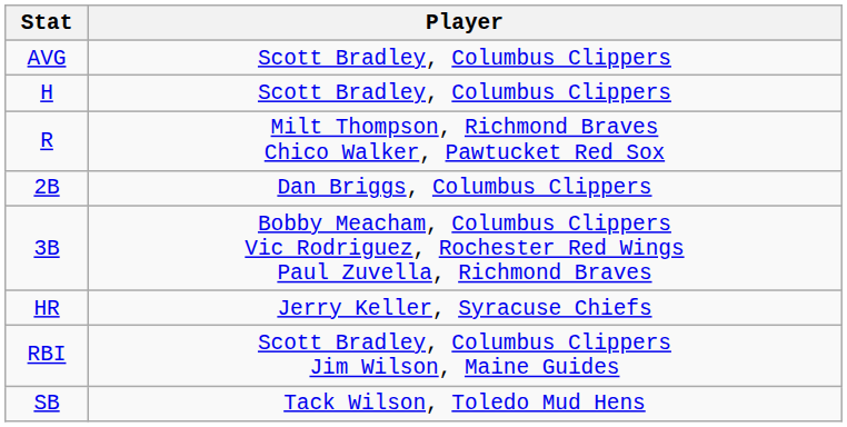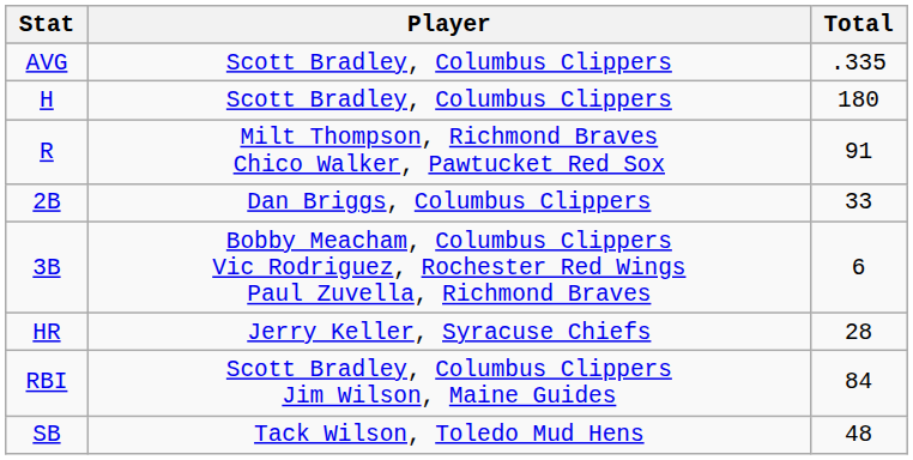+ column: Total | .335 | 180 | 91 | 33 | 6 | 28 | 84 | 48
